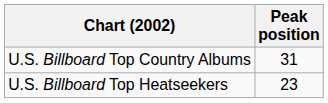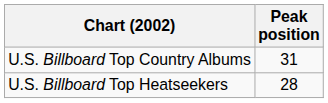U.S. Billboard Top Heatseekers | Peak position: 23 -> 28
